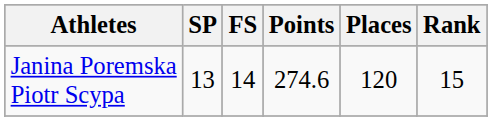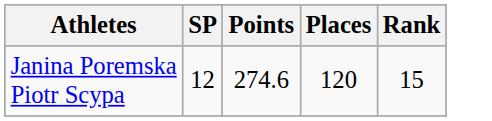- column: FS | 14
Janina Poremska Piotr Scypa | SP: 13 -> 12
